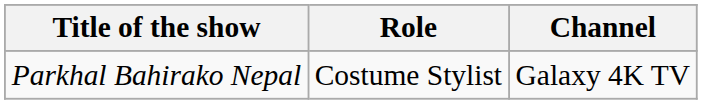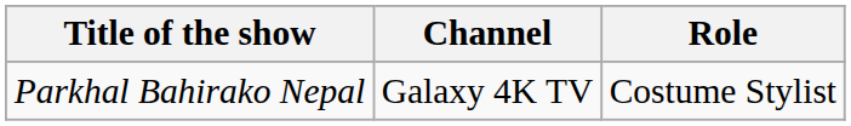columns swapped: Channel <-> Role
